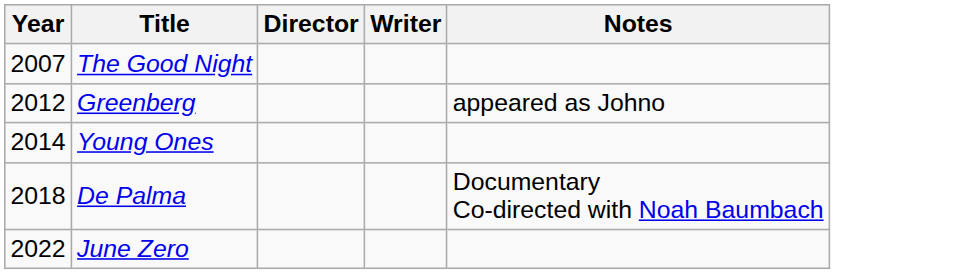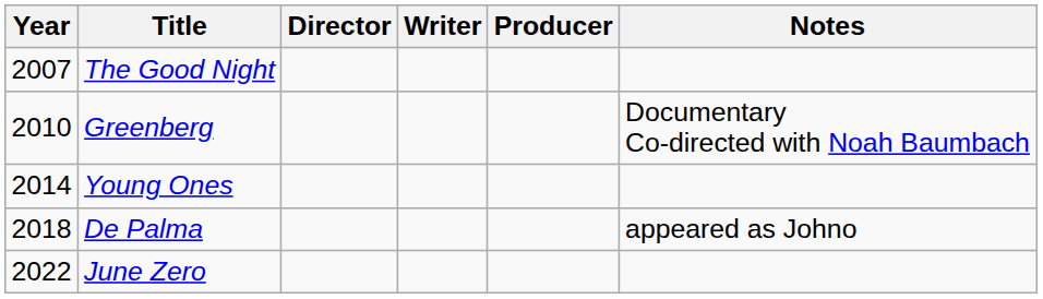+ column: Producer
Greenberg | Year: 2012 -> 2010
Greenberg | Notes: appeared as Johno -> Documentary Co-directed with Noah Baumbach
De Palma | Notes: Documentary Co-directed with Noah Baumbach -> appeared as Johno
